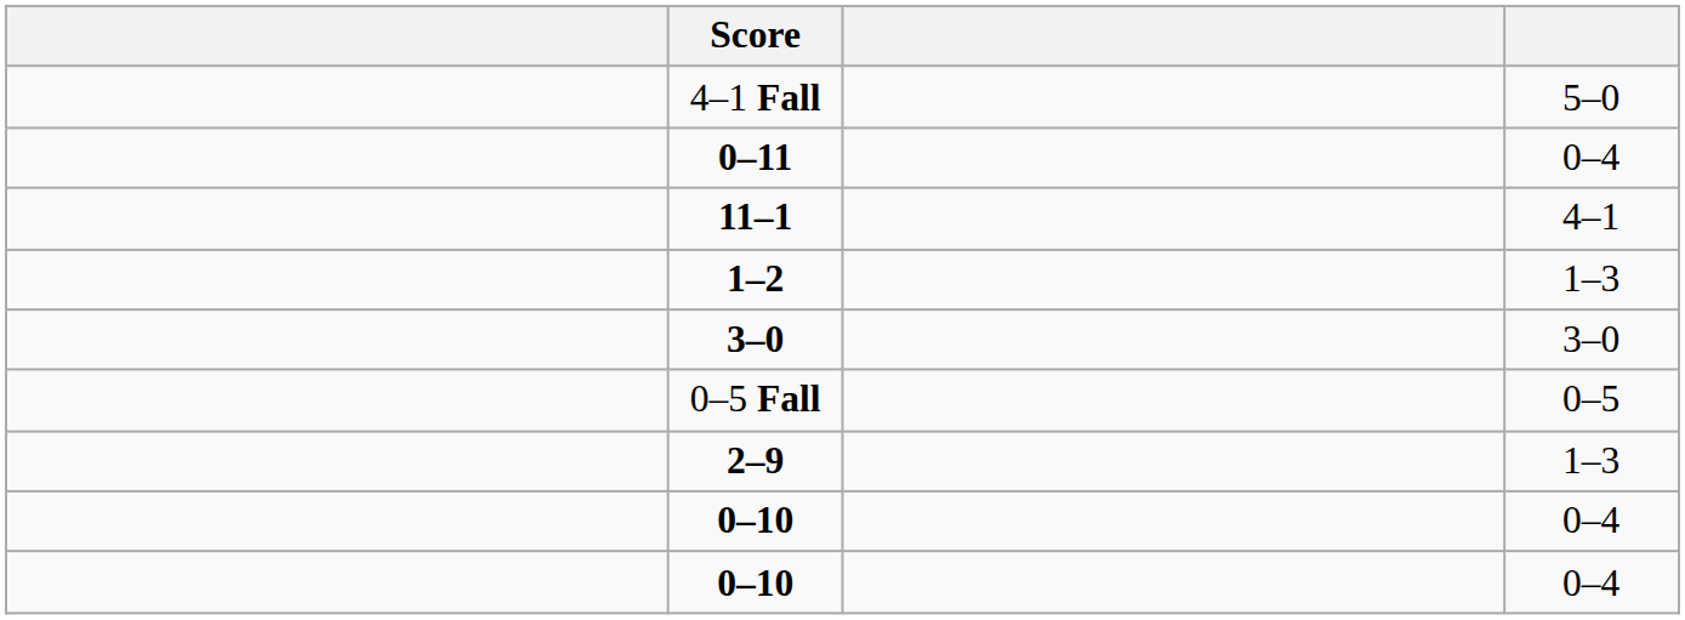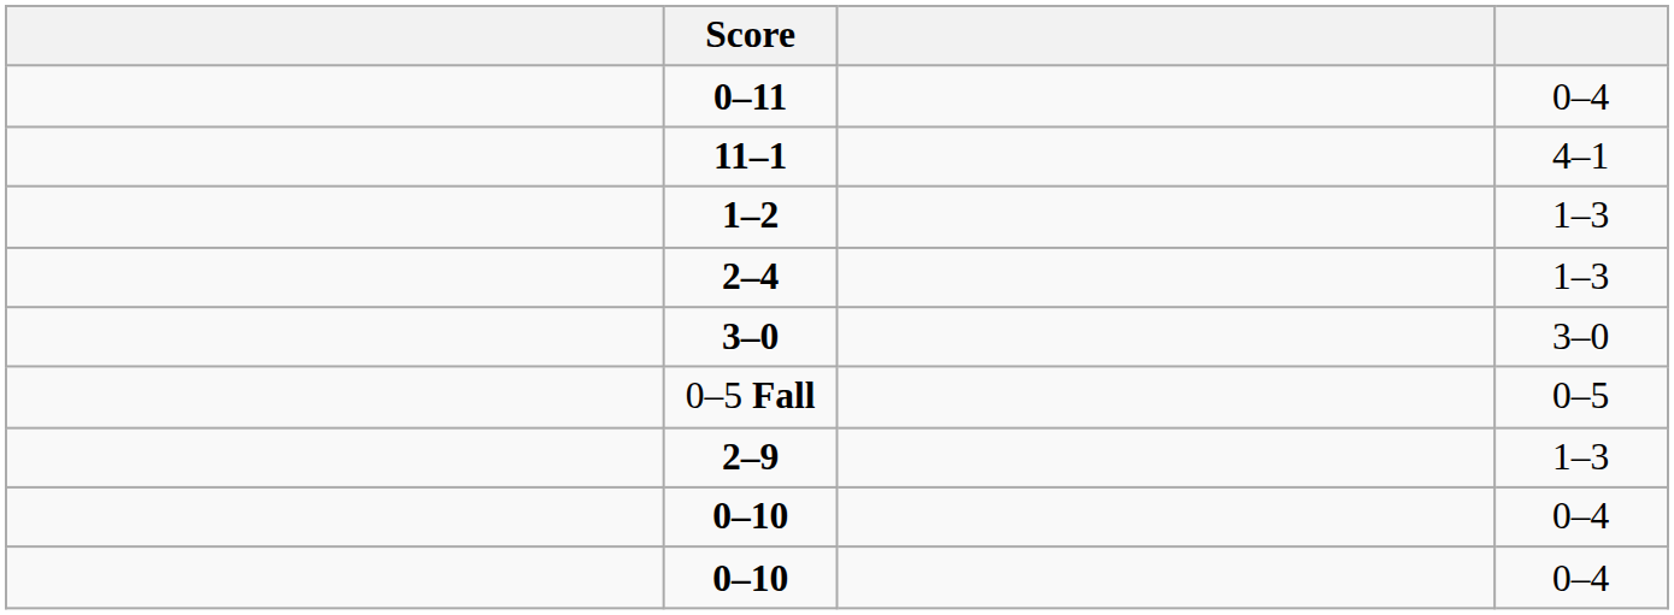- row: 4–1 Fall | 5–0
+ row: 2–4 | 1–3
